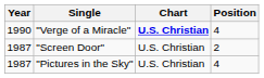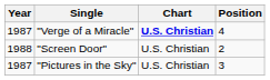"Verge of a Miracle" | Year: 1990 -> 1987
"Screen Door" | Year: 1987 -> 1988
"Pictures in the Sky" | Position: 4 -> 3
